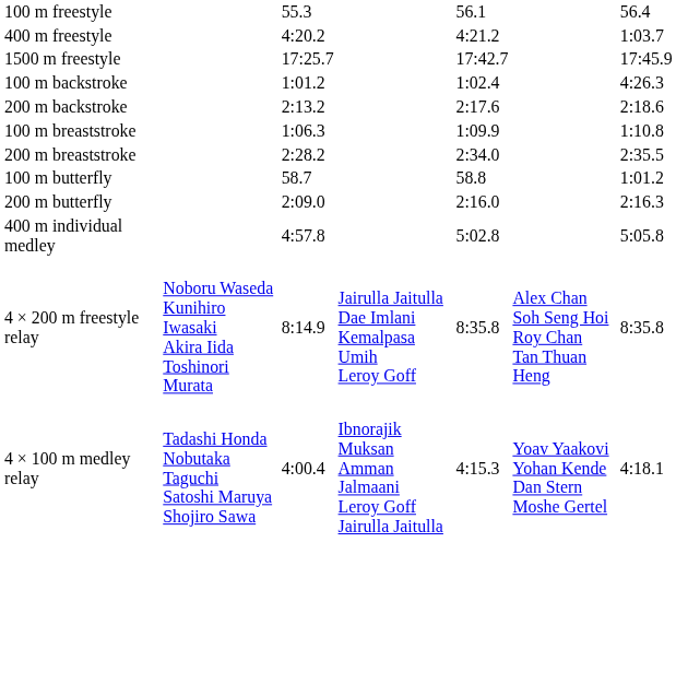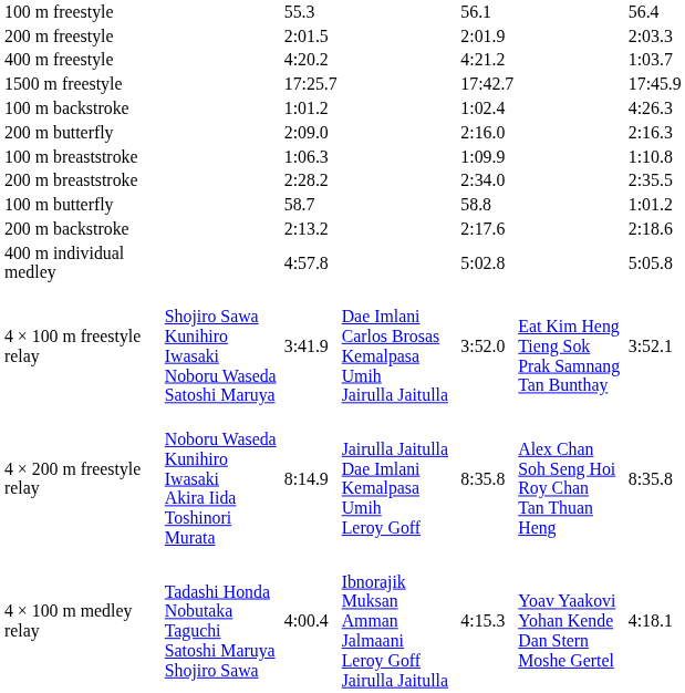+ row: 200 m freestyle | 2:01.5 | 2:01.9 | 2:03.3
rows swapped: 200 m backstroke <-> 200 m butterfly
+ row: 4 × 100 m freestyle relay | Shojiro Sawa Kunihiro Iwasaki Noboru Waseda Satoshi Maruya | 3:41.9 | Dae Imlani Carlos Brosas Kemalpasa Umih Jairulla Jaitulla | 3:52.0 | Eat Kim Heng Tieng Sok Prak Samnang Tan Bunthay | 3:52.1
